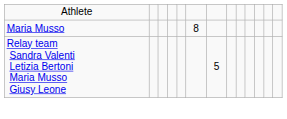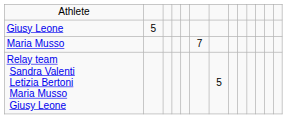+ row: Giusy Leone | 5
Maria Musso | column 6: 8 -> 7
